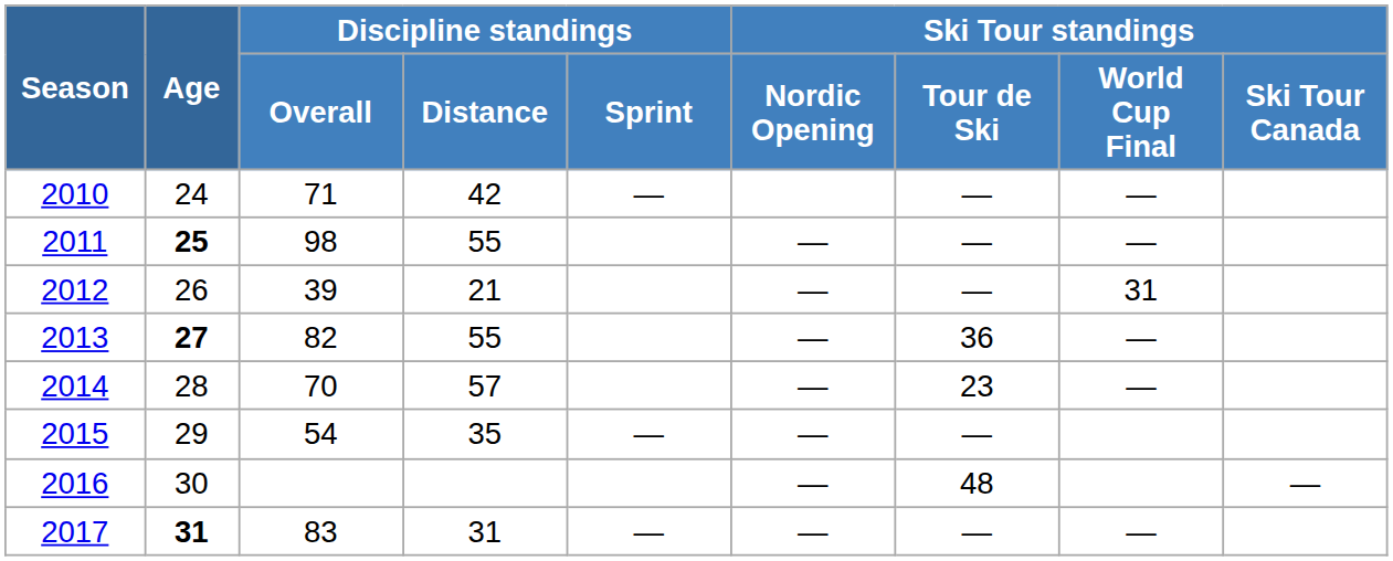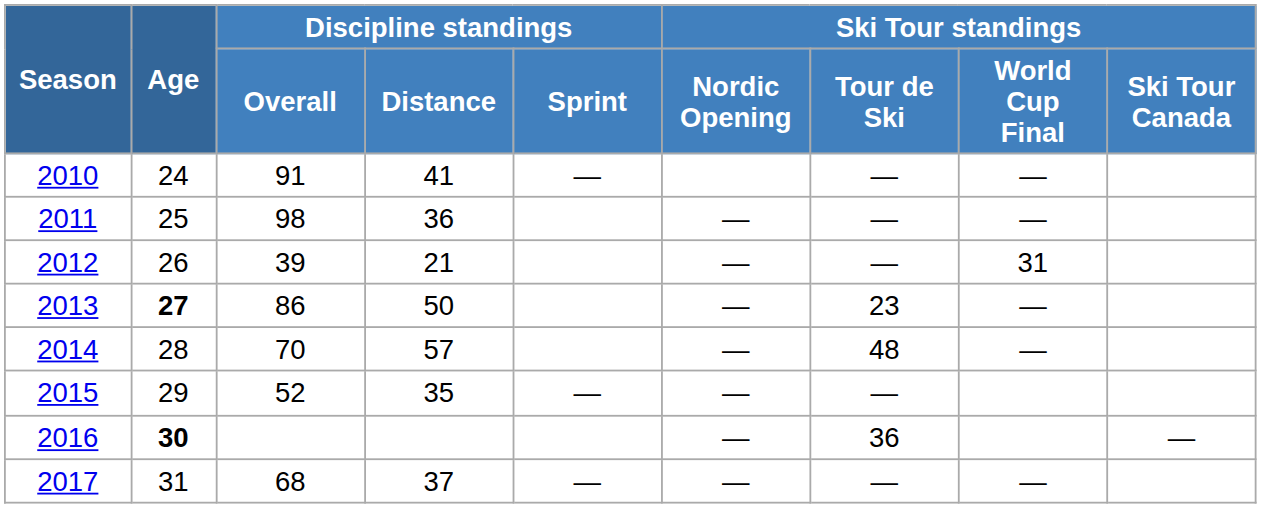2010 | Discipline standings / Overall: 71 -> 91
2010 | Discipline standings / Distance: 42 -> 41
2011 | Age: bold -> normal
2011 | Discipline standings / Distance: 55 -> 36
2013 | Discipline standings / Overall: 82 -> 86
2013 | Discipline standings / Distance: 55 -> 50
2013 | Ski Tour standings / Tour de Ski: 36 -> 23
2014 | Ski Tour standings / Tour de Ski: 23 -> 48
2015 | Discipline standings / Overall: 54 -> 52
2016 | Age: normal -> bold
2016 | Ski Tour standings / Tour de Ski: 48 -> 36
2017 | Age: bold -> normal
2017 | Discipline standings / Overall: 83 -> 68
2017 | Discipline standings / Distance: 31 -> 37
